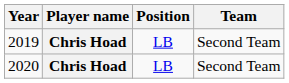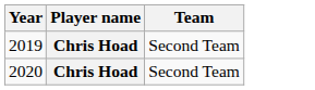- column: Position | LB | LB
